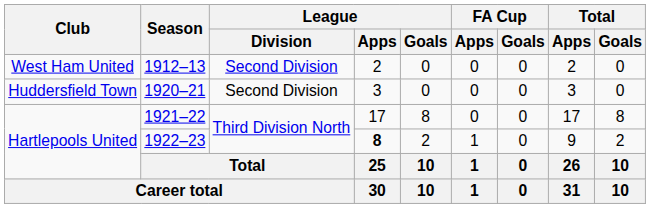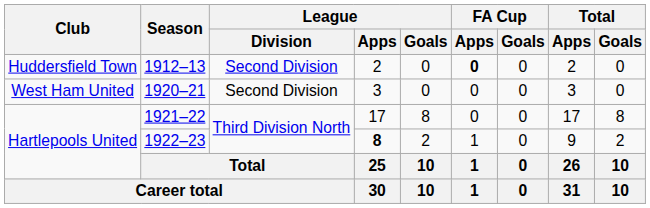1912–13 | Club: West Ham United -> Huddersfield Town
1912–13 | FA Cup / Apps: normal -> bold
1920–21 | Club: Huddersfield Town -> West Ham United
